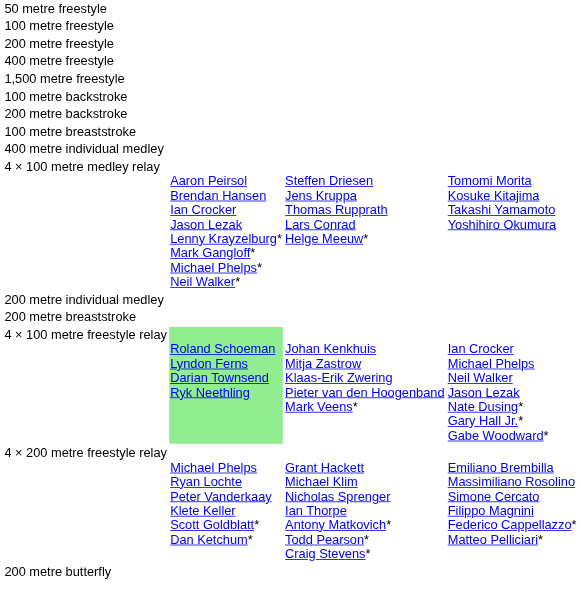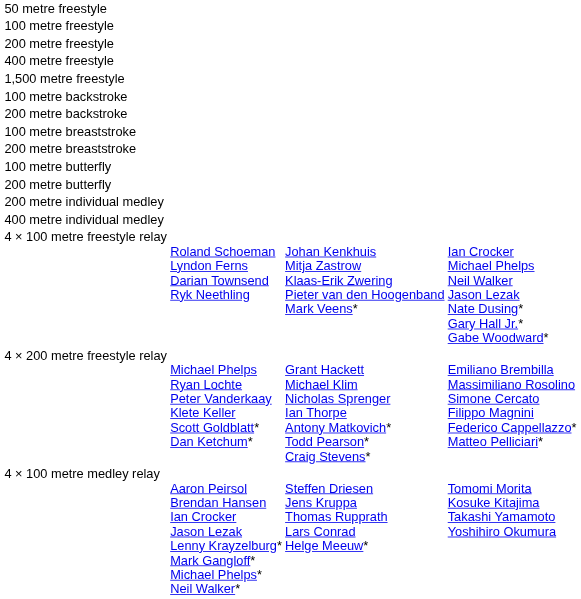rows swapped: 200 metre breaststroke <-> 400 metre individual medley
+ row: 100 metre butterfly
rows swapped: 200 metre butterfly <-> 4 × 100 metre medley relay
4 × 100 metre freestyle relay | column 2: lightgreen background -> no background
